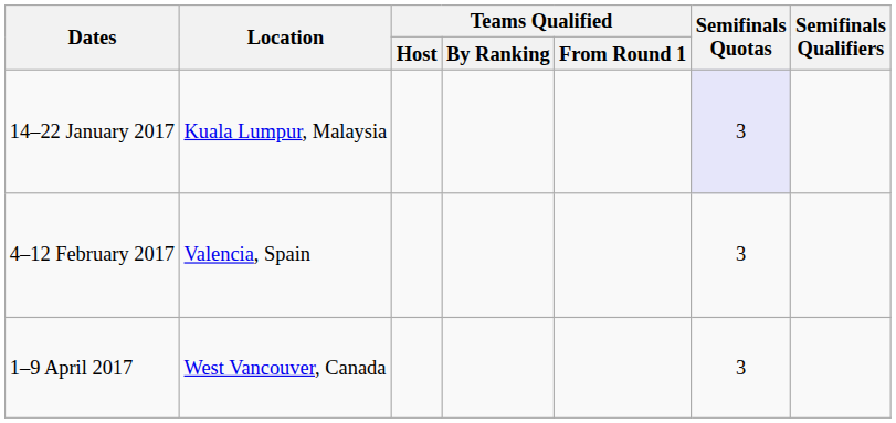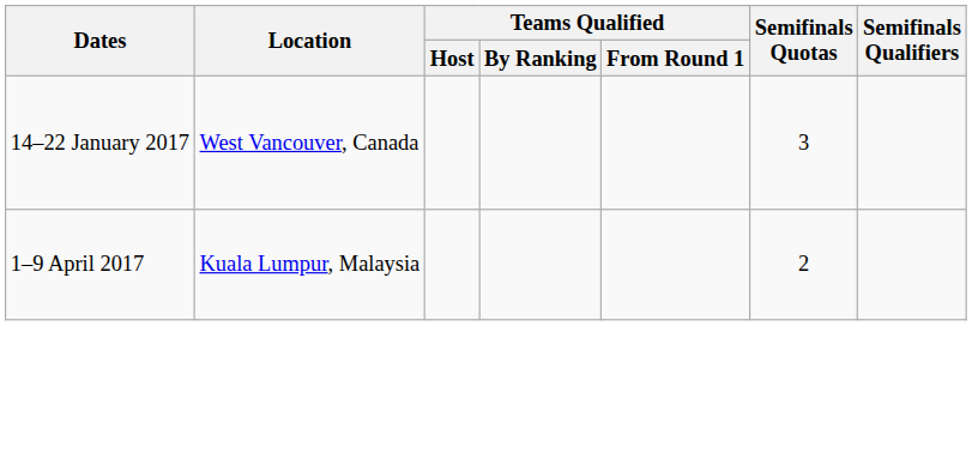14–22 January 2017 | Location: Kuala Lumpur, Malaysia -> West Vancouver, Canada
14–22 January 2017 | Semifinals Quotas: lavender background -> no background
- row: 4–12 February 2017 | Valencia, Spain | 3
1–9 April 2017 | Location: West Vancouver, Canada -> Kuala Lumpur, Malaysia
1–9 April 2017 | Semifinals Quotas: 3 -> 2
